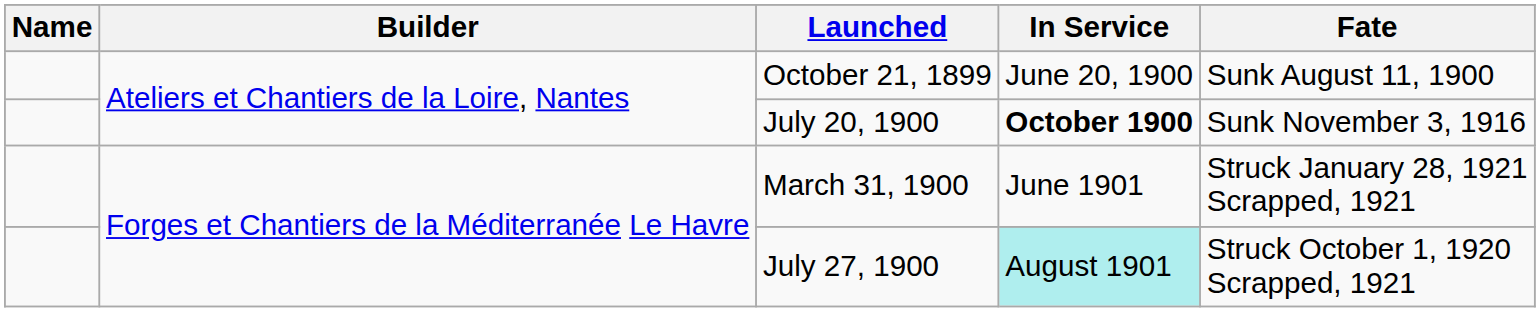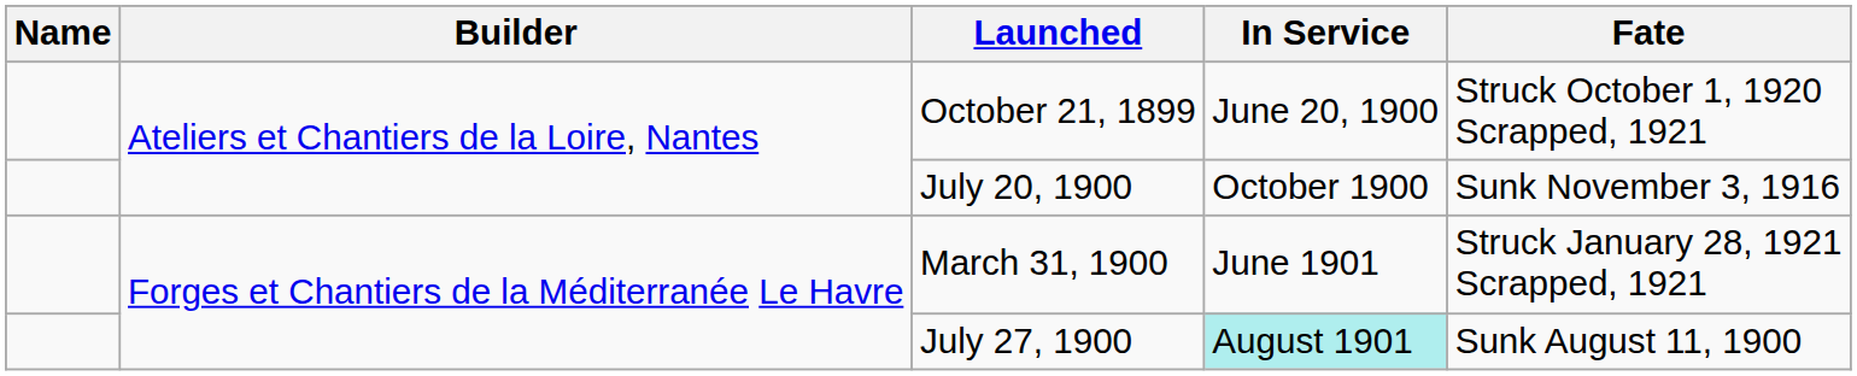October 21, 1899 | Fate: Sunk August 11, 1900 -> Struck October 1, 1920 Scrapped, 1921
July 20, 1900 | In Service: bold -> normal
July 27, 1900 | Fate: Struck October 1, 1920 Scrapped, 1921 -> Sunk August 11, 1900
